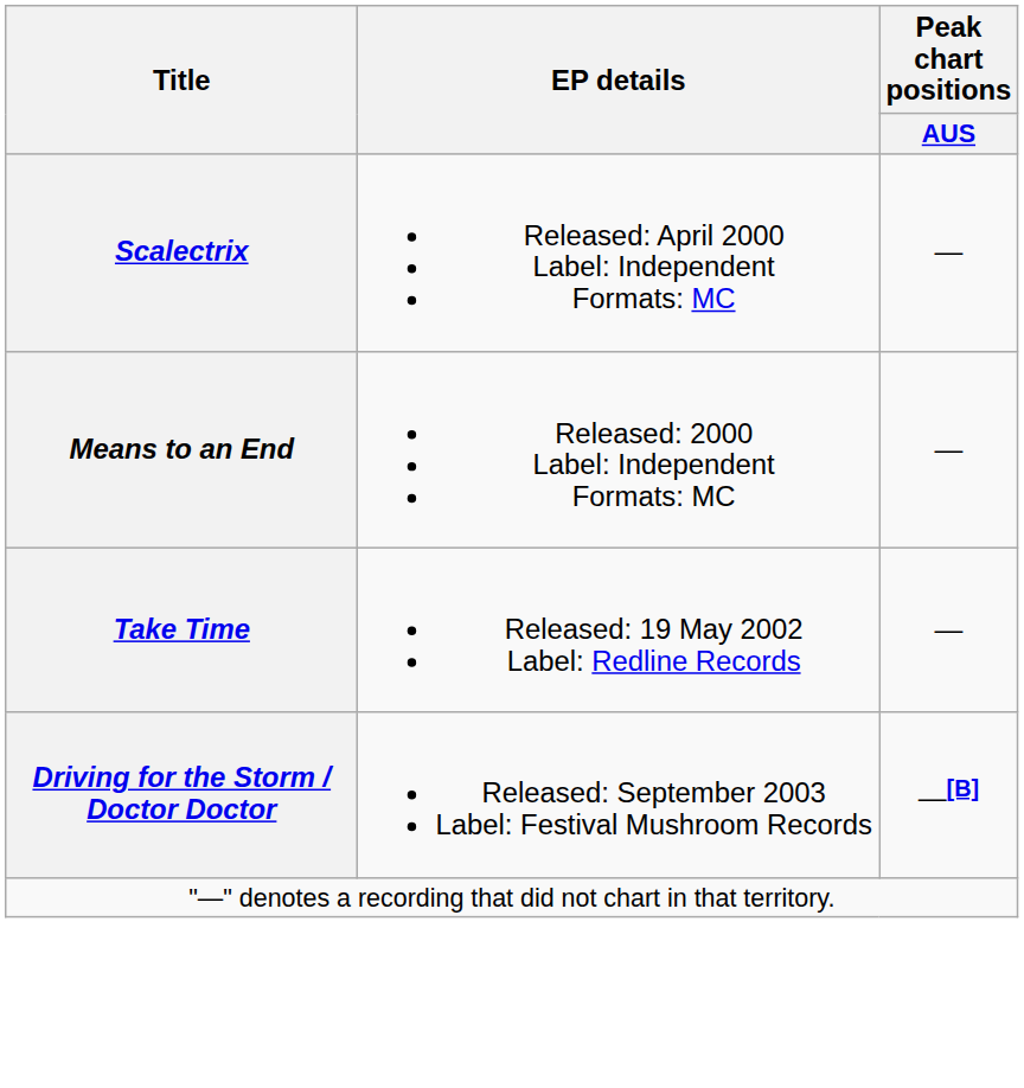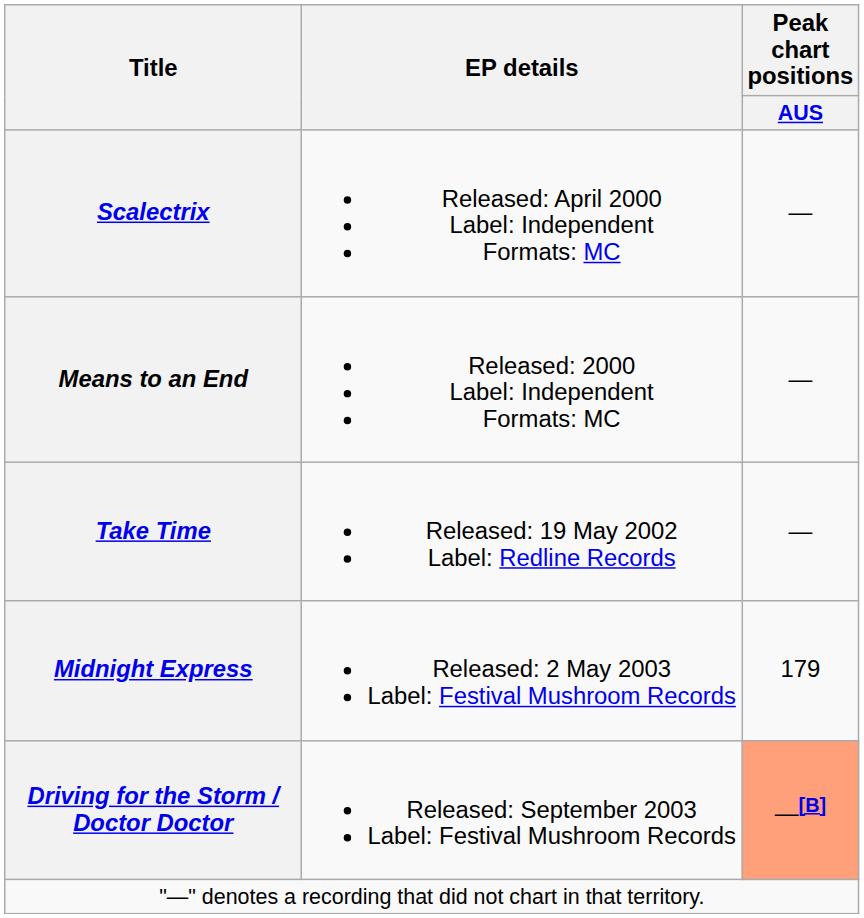+ row: Midnight Express | Released: 2 May 2003 Label: Festival Mushroom Records | 179
Driving for the Storm / Doctor Doctor | Peak chart positions / AUS: no background -> lightsalmon background
